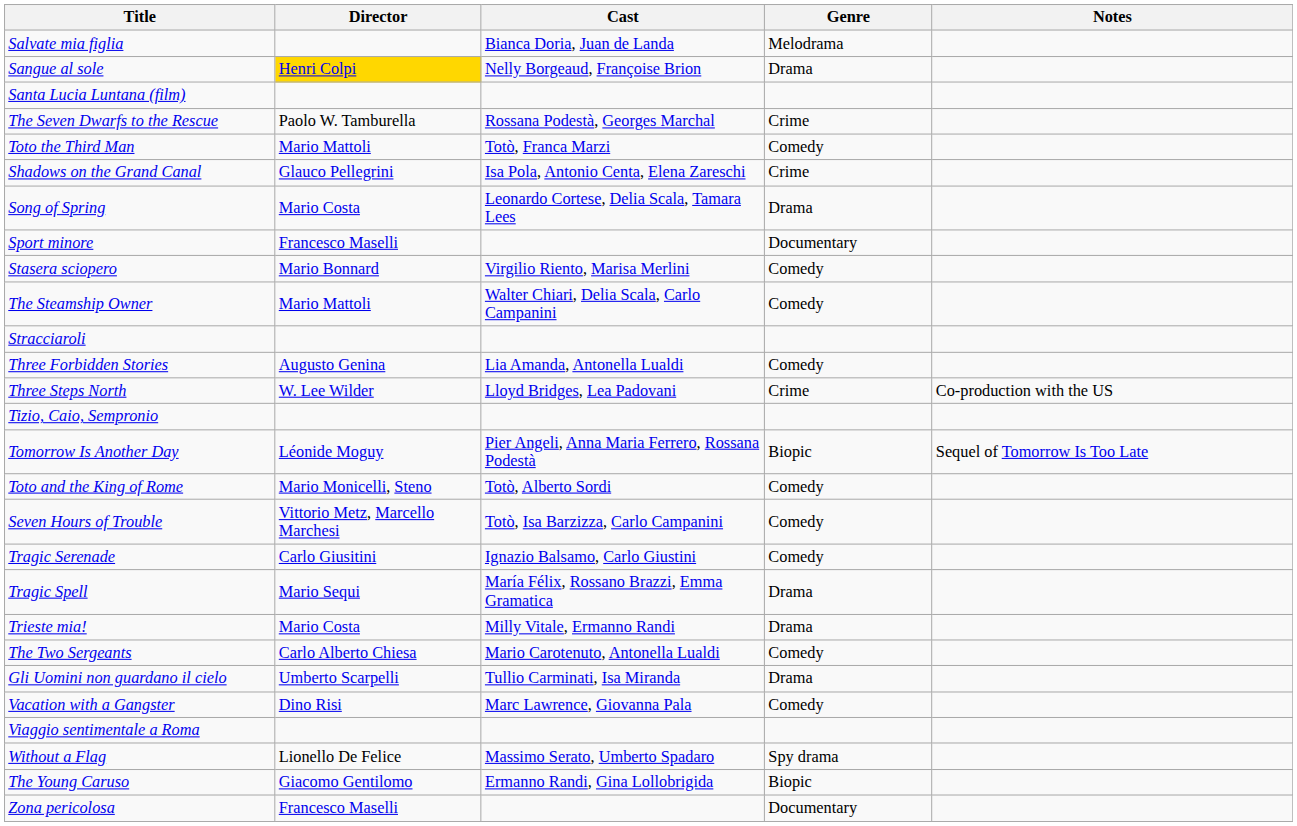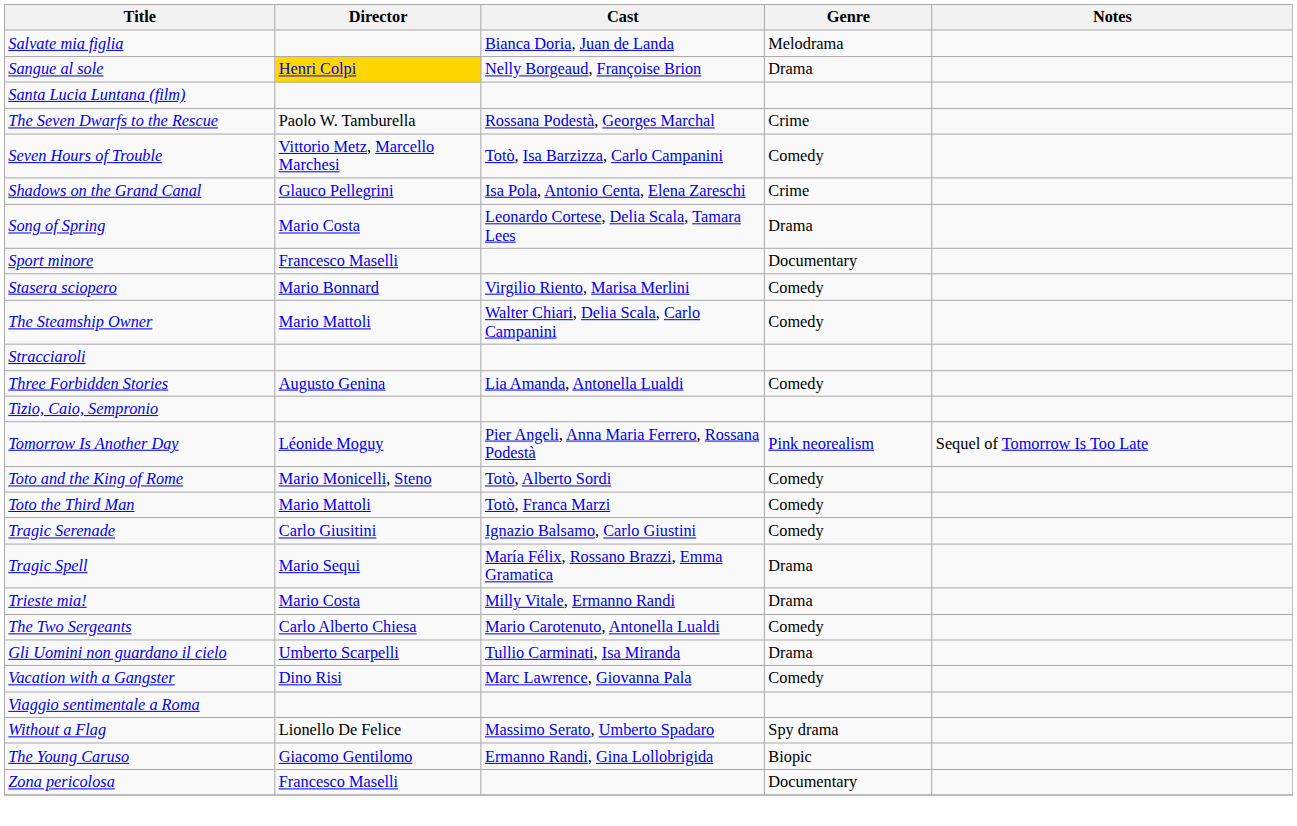rows swapped: Seven Hours of Trouble <-> Toto the Third Man
- row: Three Steps North | W. Lee Wilder | Lloyd Bridges, Lea Padovani | Crime | Co-production with the US
Tomorrow Is Another Day | Genre: Biopic -> Pink neorealism
